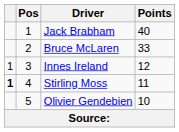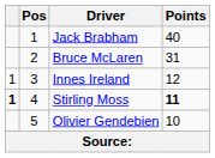Bruce McLaren | Points: 33 -> 31
Stirling Moss | Points: normal -> bold
